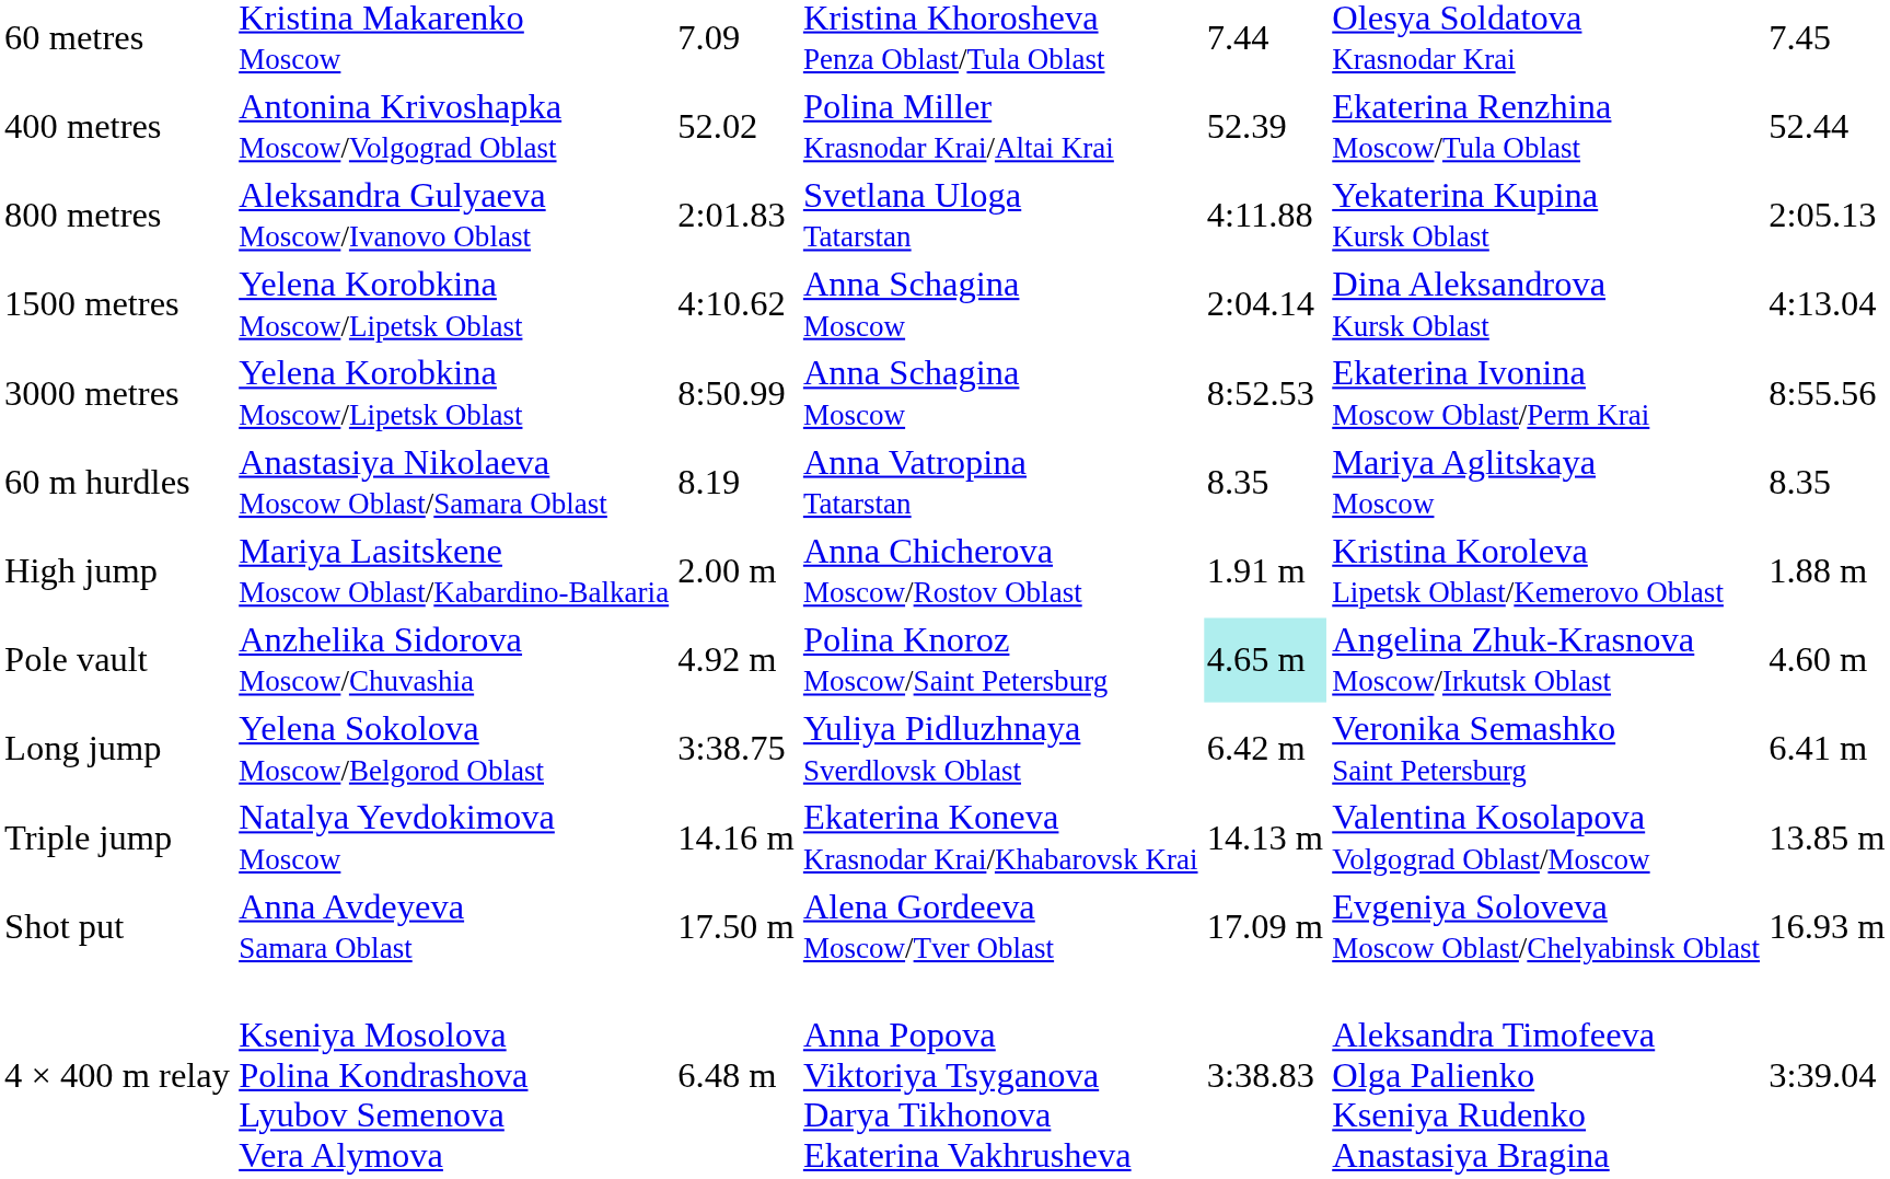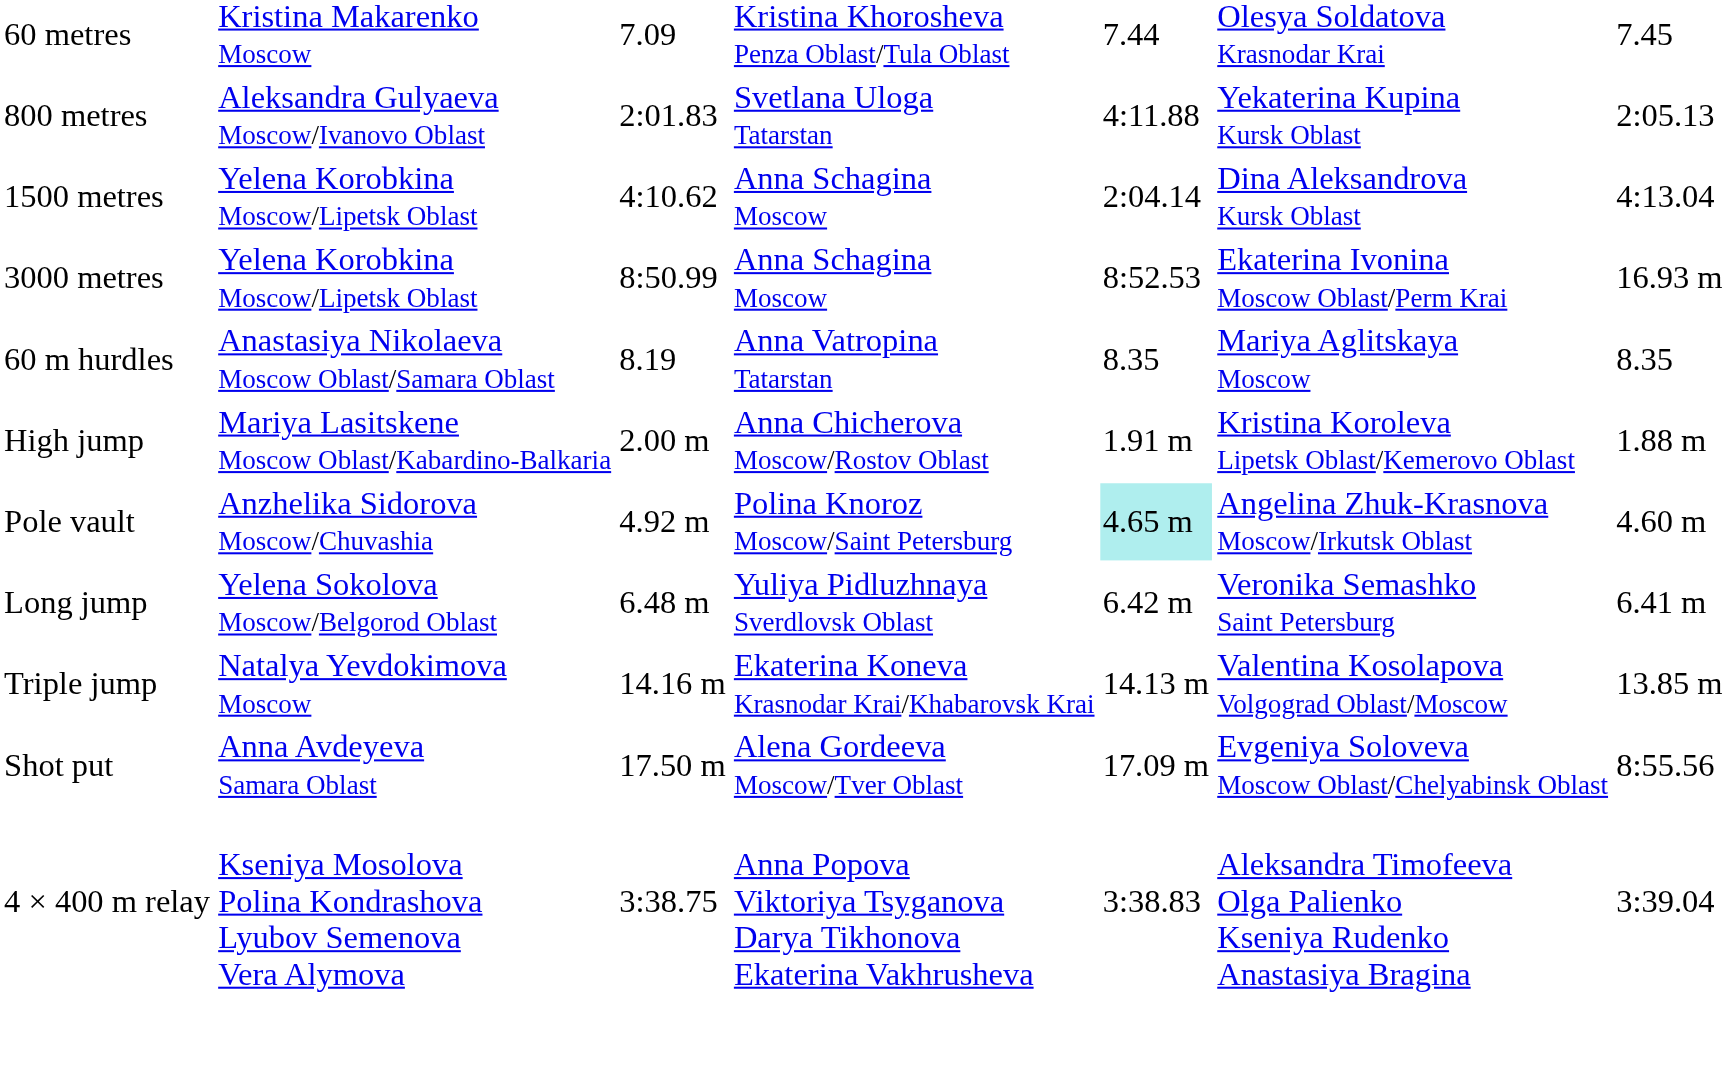- row: 400 metres | Antonina Krivoshapka Moscow/Volgograd Oblast | 52.02 | Polina Miller Krasnodar Krai/Altai Krai | 52.39 | Ekaterina Renzhina Moscow/Tula Oblast | 52.44
3000 metres | column 7: 8:55.56 -> 16.93 m
Long jump | column 3: 3:38.75 -> 6.48 m
Shot put | column 7: 16.93 m -> 8:55.56
4 × 400 m relay | column 3: 6.48 m -> 3:38.75
